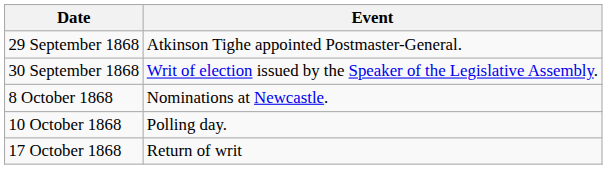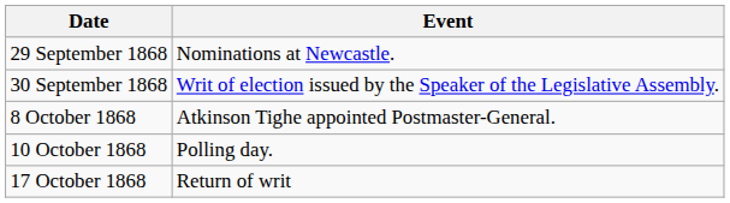29 September 1868 | Event: Atkinson Tighe appointed Postmaster-General. -> Nominations at Newcastle.
8 October 1868 | Event: Nominations at Newcastle. -> Atkinson Tighe appointed Postmaster-General.
